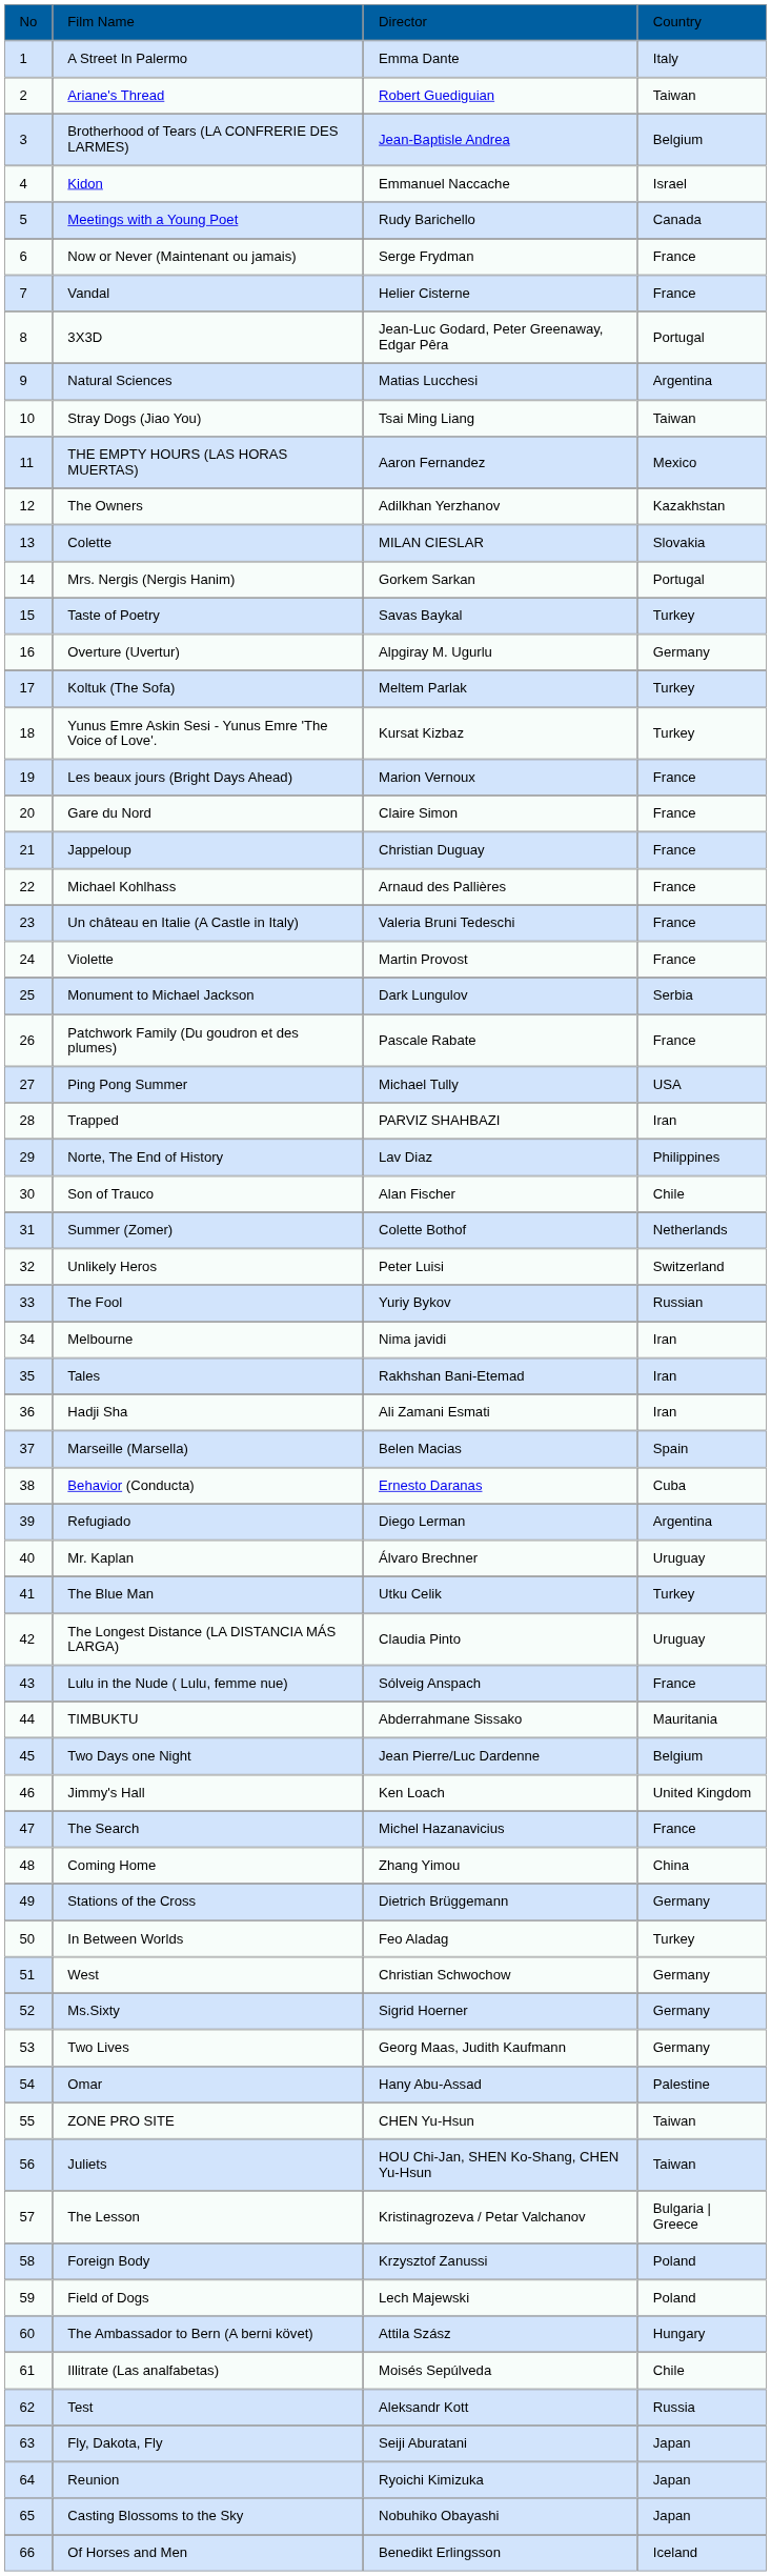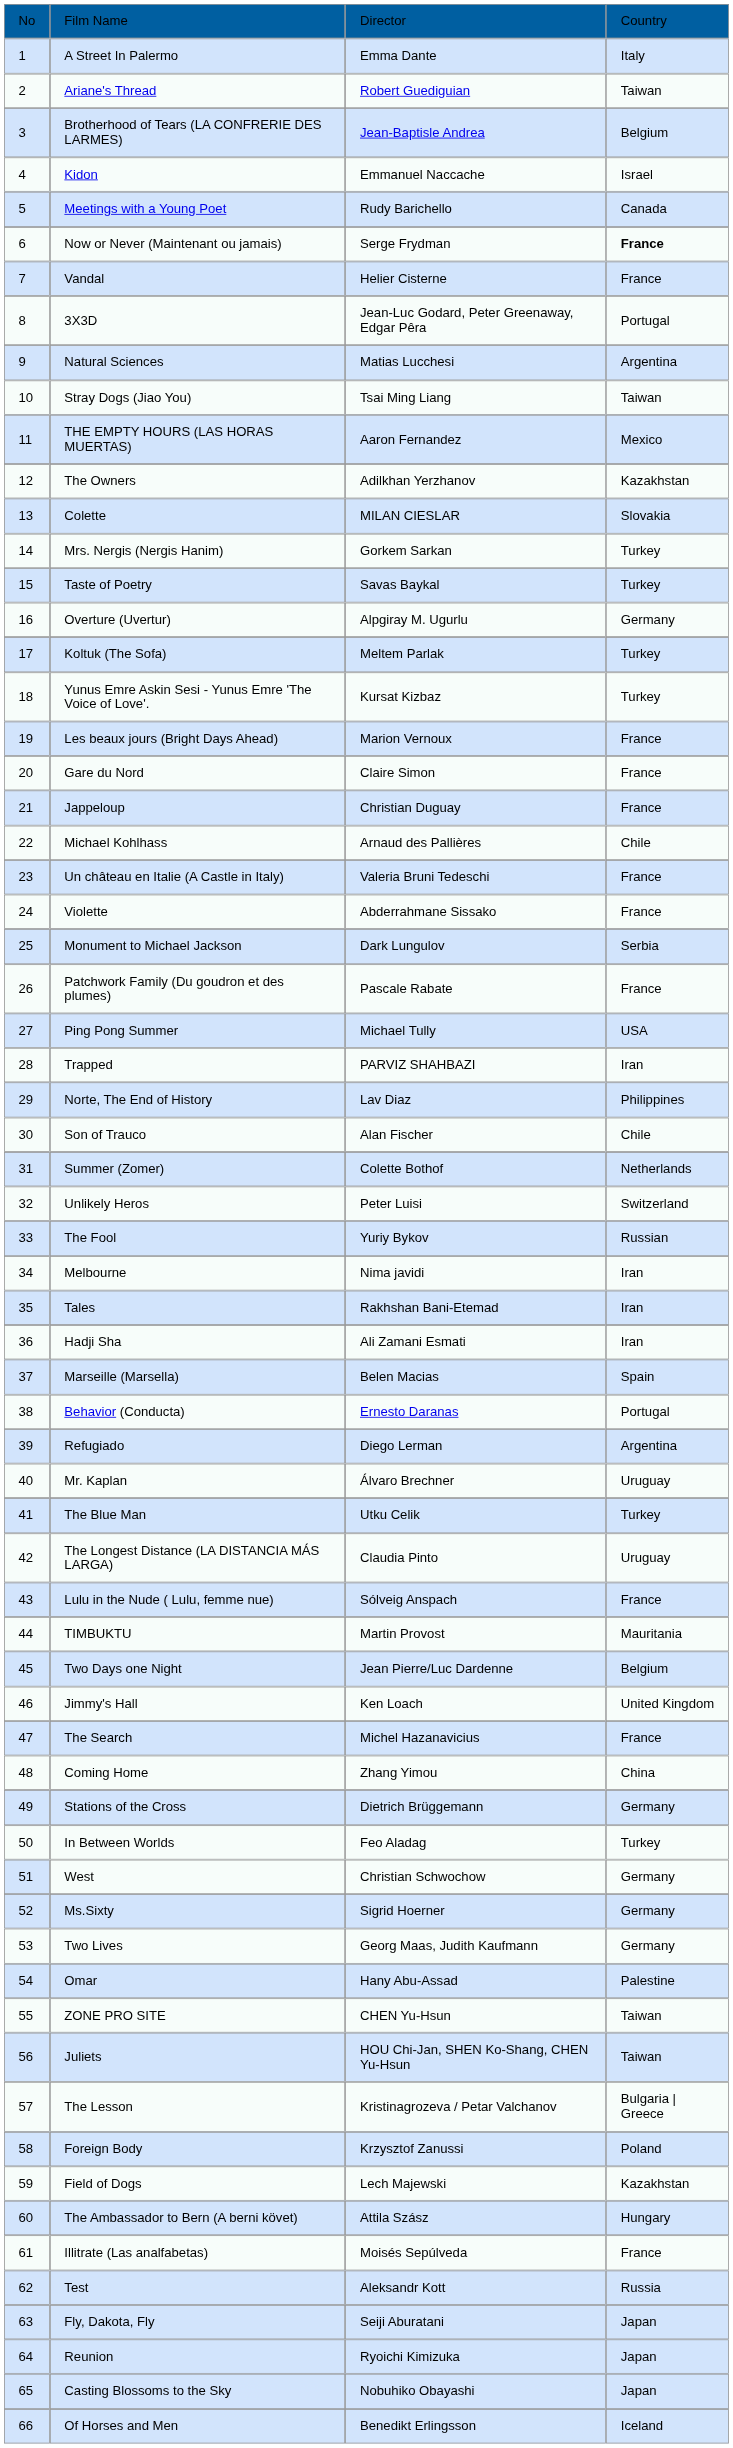Now or Never (Maintenant ou jamais) | column 4: normal -> bold
Mrs. Nergis (Nergis Hanim) | column 4: Portugal -> Turkey
Michael Kohlhass | column 4: France -> Chile
Violette | column 3: Martin Provost -> Abderrahmane Sissako
Behavior (Conducta) | column 4: Cuba -> Portugal
TIMBUKTU | column 3: Abderrahmane Sissako -> Martin Provost
Field of Dogs | column 4: Poland -> Kazakhstan
Illitrate (Las analfabetas) | column 4: Chile -> France
